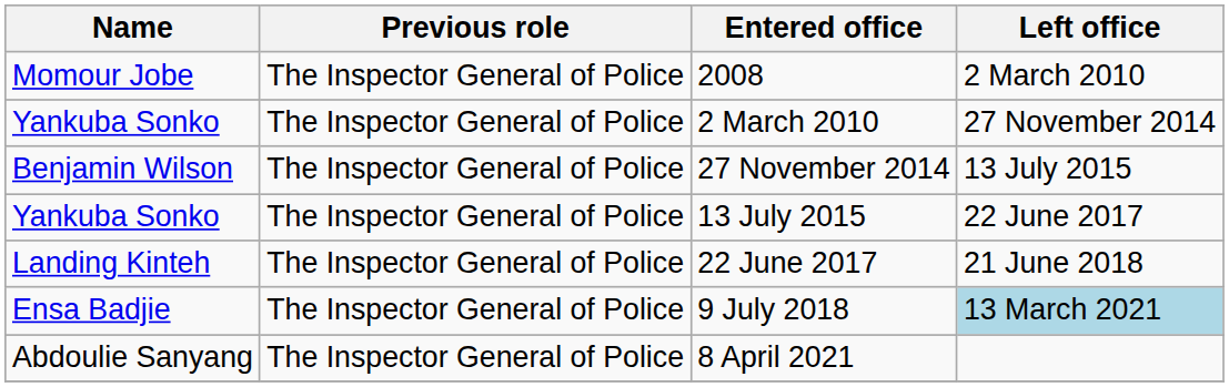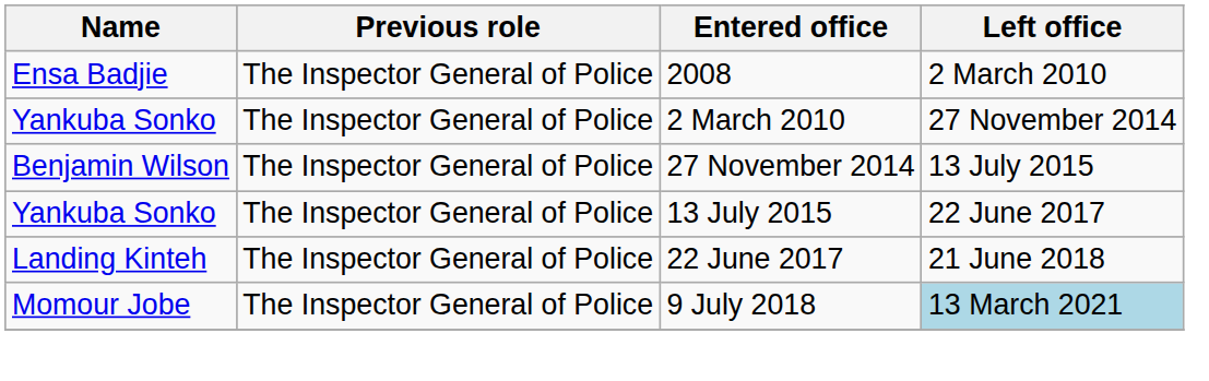2008 | Name: Momour Jobe -> Ensa Badjie
9 July 2018 | Name: Ensa Badjie -> Momour Jobe
- row: Abdoulie Sanyang | The Inspector General of Police | 8 April 2021
